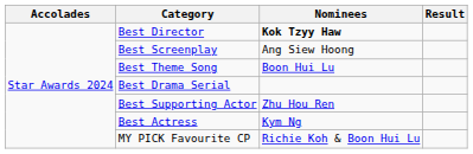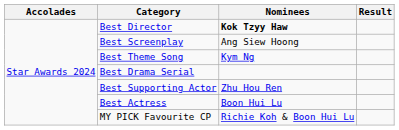Best Theme Song | Nominees: Boon Hui Lu -> Kym Ng
Best Actress | Nominees: Kym Ng -> Boon Hui Lu
